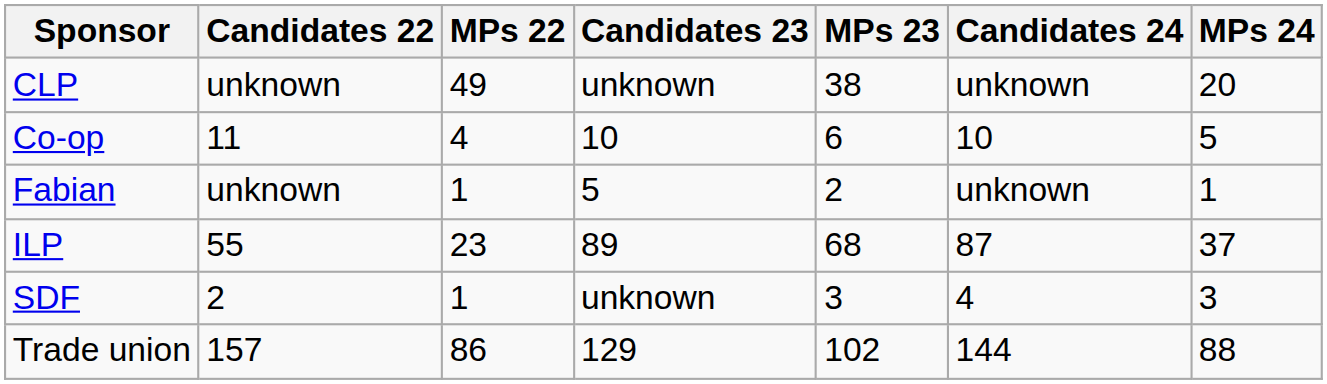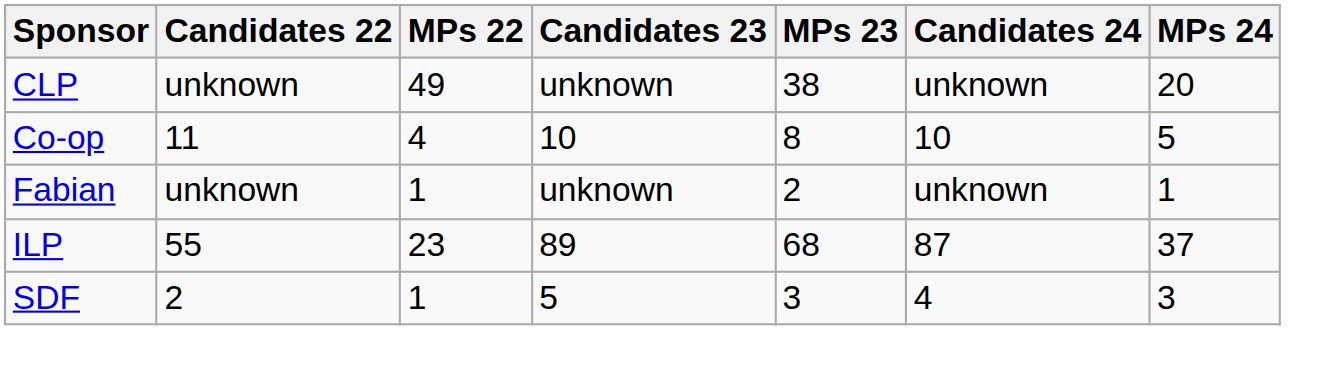Co-op | MPs 23: 6 -> 8
Fabian | Candidates 23: 5 -> unknown
SDF | Candidates 23: unknown -> 5
- row: Trade union | 157 | 86 | 129 | 102 | 144 | 88
